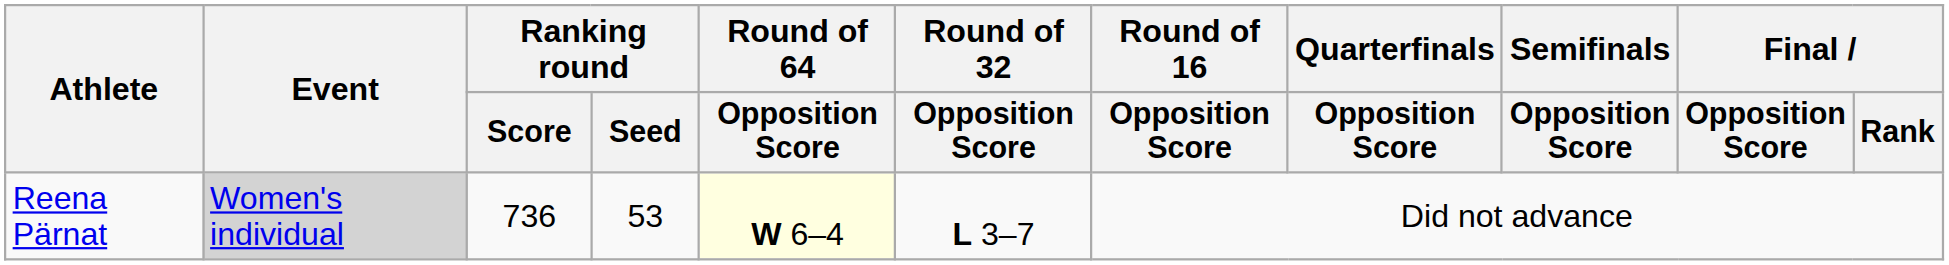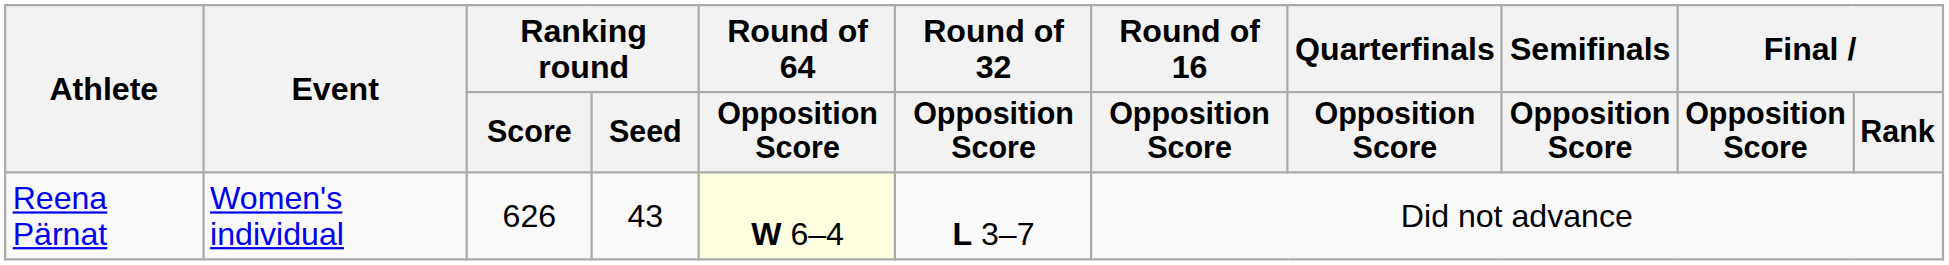Reena Pärnat | Event: lightgrey background -> no background
Reena Pärnat | Ranking round / Score: 736 -> 626
Reena Pärnat | Ranking round / Seed: 53 -> 43
